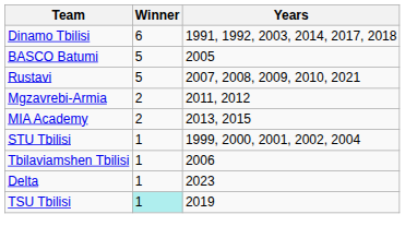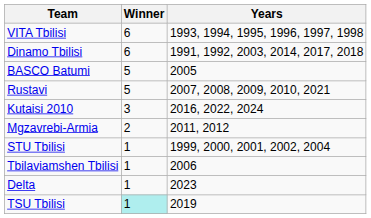+ row: VITA Tbilisi | 6 | 1993, 1994, 1995, 1996, 1997, 1998
+ row: Kutaisi 2010 | 3 | 2016, 2022, 2024
- row: MIA Academy | 2 | 2013, 2015
